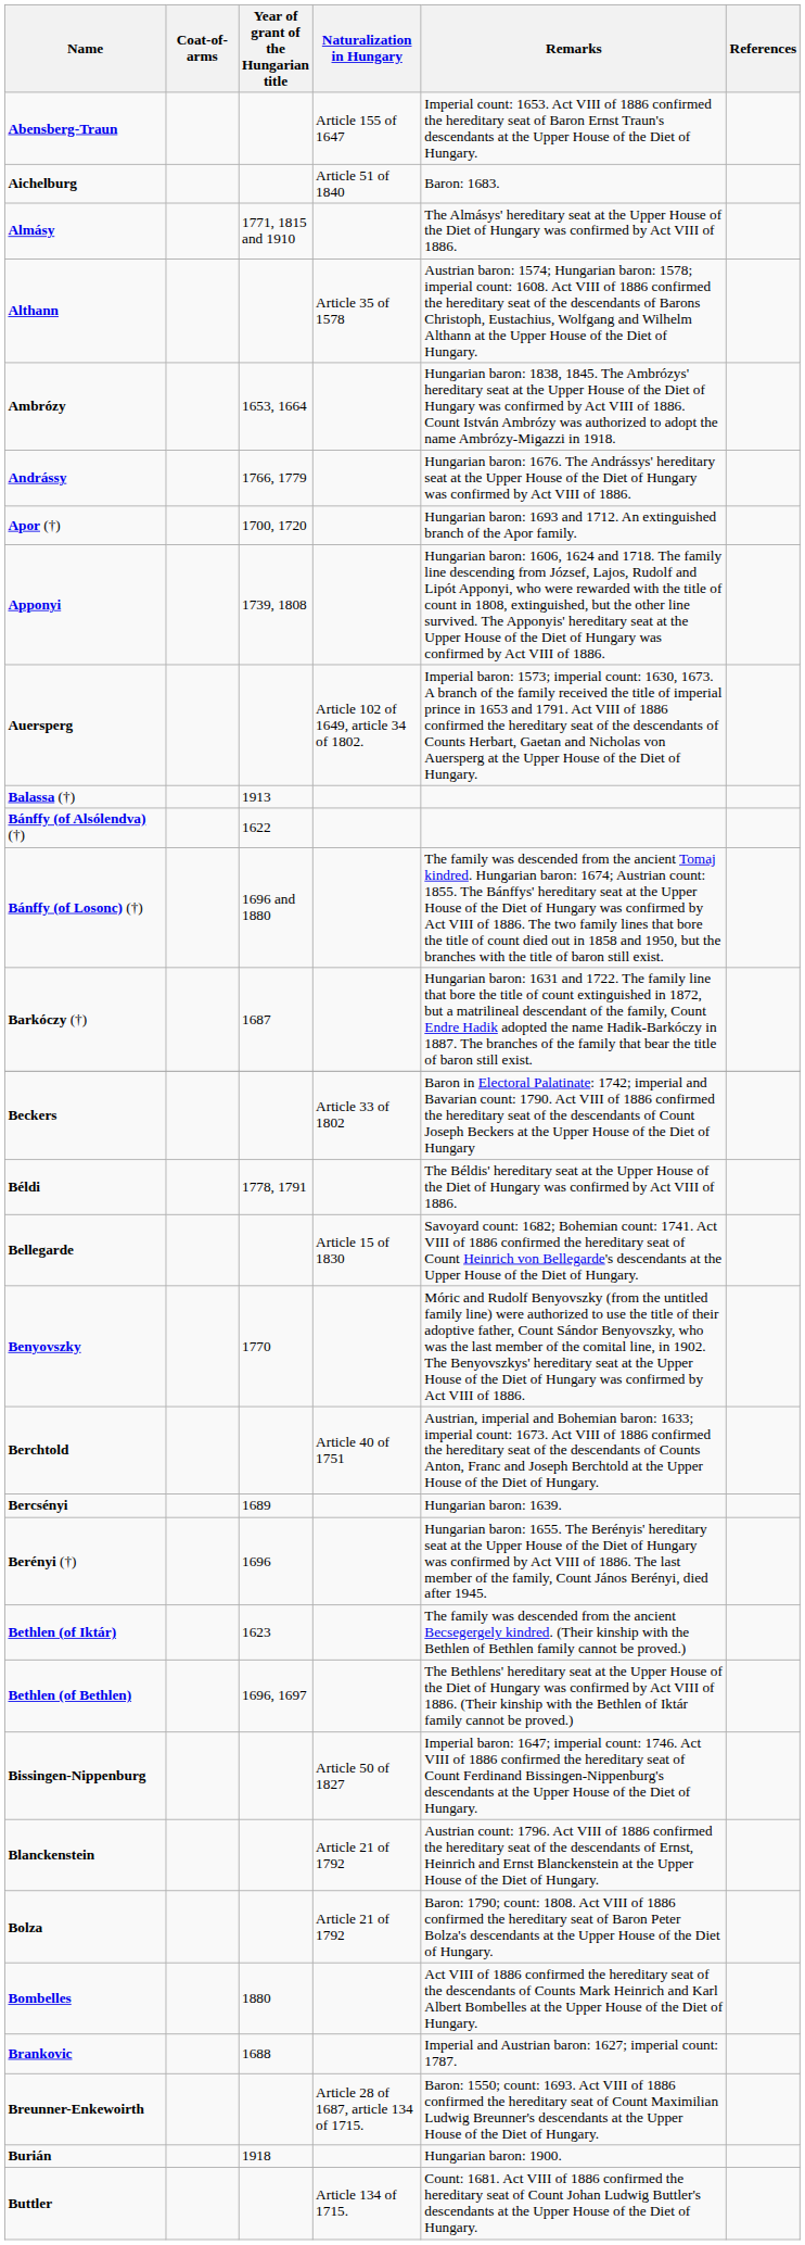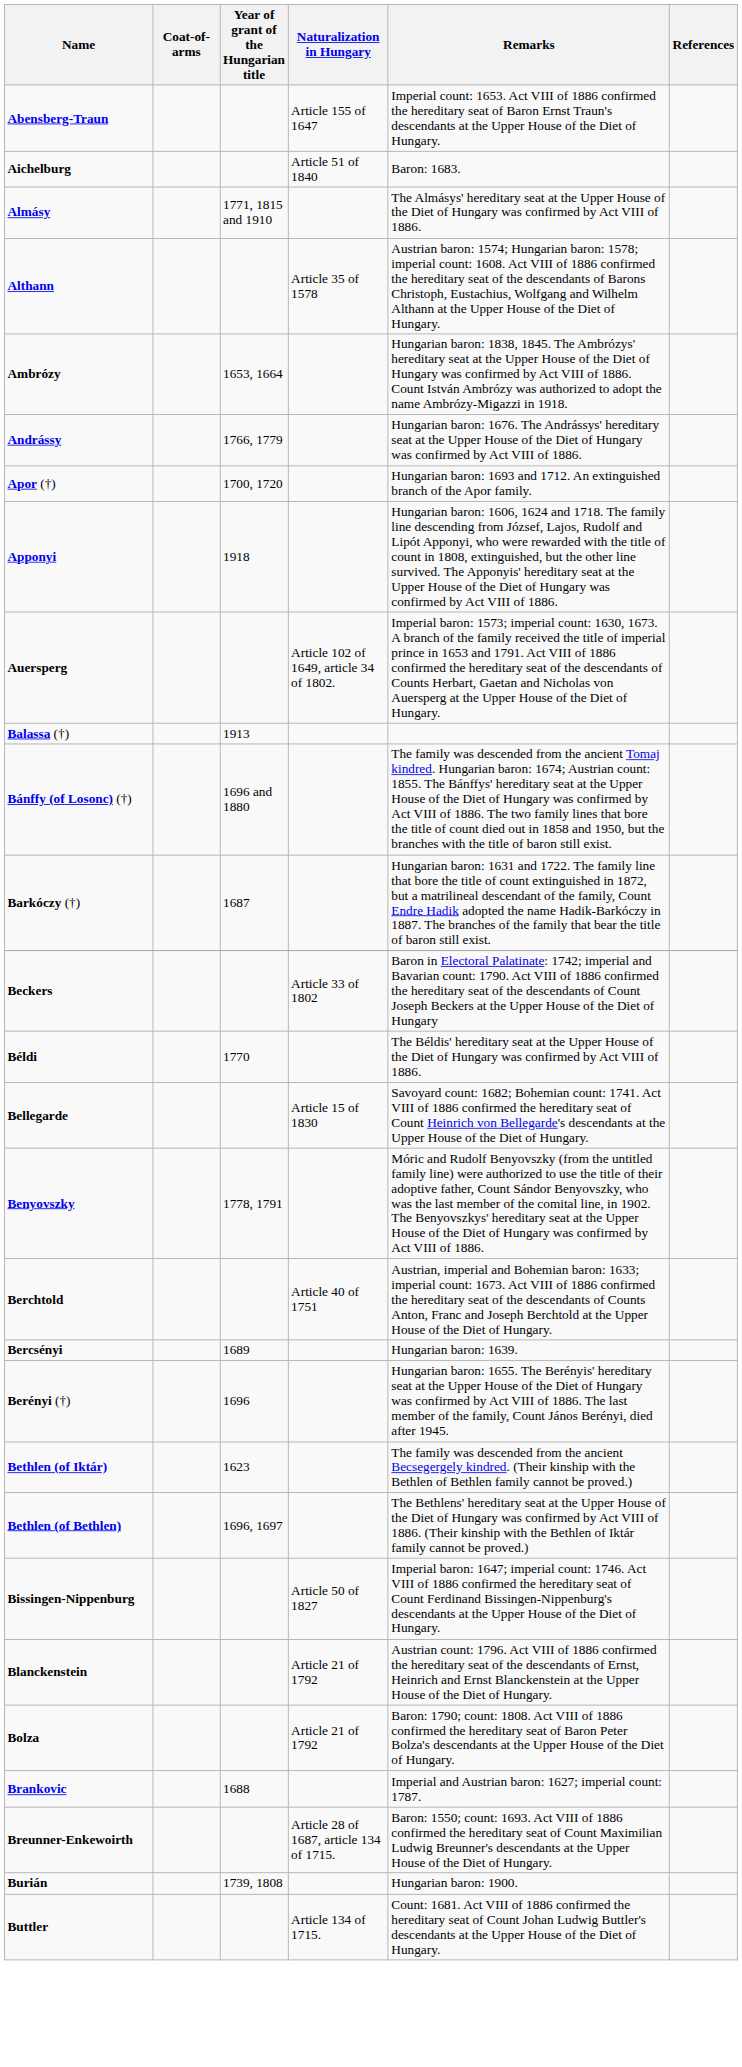Apponyi | Year of grant of the Hungarian title: 1739, 1808 -> 1918
- row: Bánffy (of Alsólendva) (†) | 1622
Béldi | Year of grant of the Hungarian title: 1778, 1791 -> 1770
Benyovszky | Year of grant of the Hungarian title: 1770 -> 1778, 1791
- row: Bombelles | 1880 | Act VIII of 1886 confirmed the hereditary seat of the descendants of Counts Mark Heinrich and Karl Albert Bombelles at the Upper House of the Diet of Hungary.
Burián | Year of grant of the Hungarian title: 1918 -> 1739, 1808
